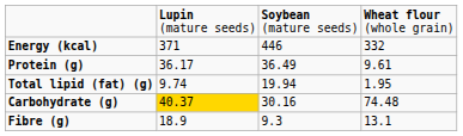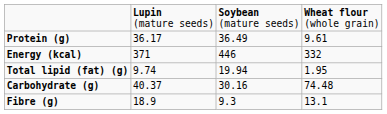rows swapped: Energy (kcal) <-> Protein (g)
Carbohydrate (g) | column 2: gold background -> no background
